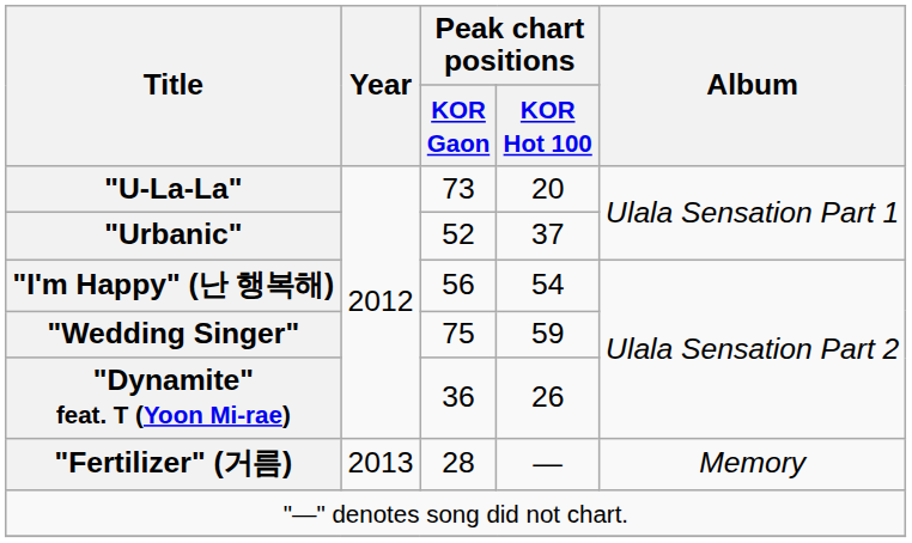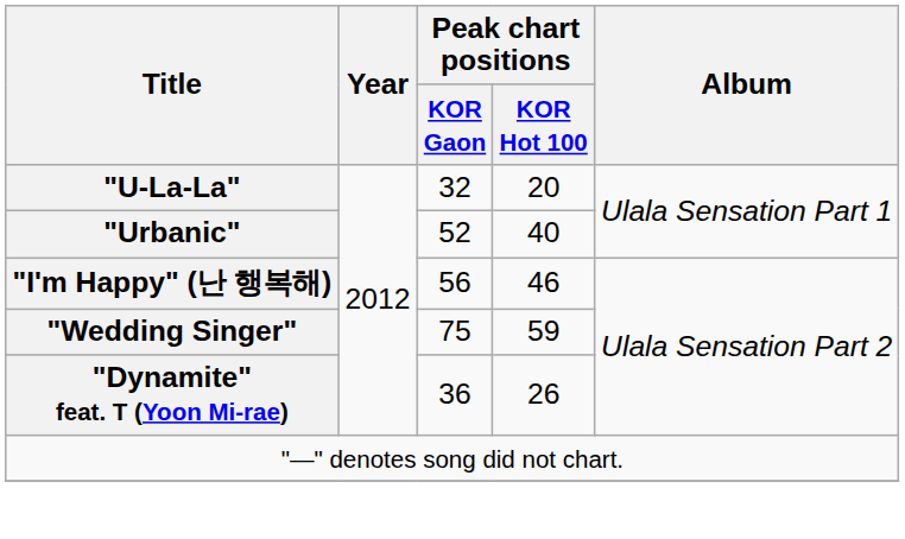"U-La-La" | Peak chart positions / KOR Gaon: 73 -> 32
"Urbanic" | Peak chart positions / KOR Hot 100: 37 -> 40
"I'm Happy" (난 행복해) | Peak chart positions / KOR Hot 100: 54 -> 46
- row: "Fertilizer" (거름) | 2013 | 28 | — | Memory
